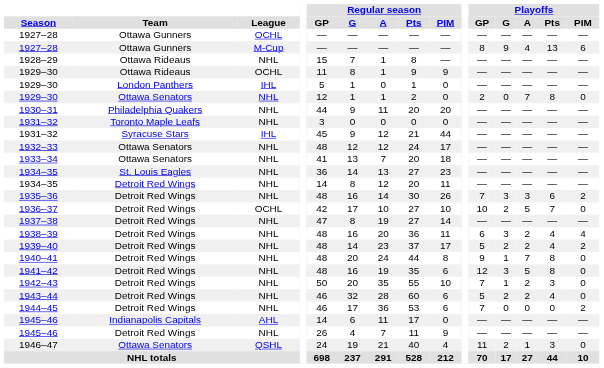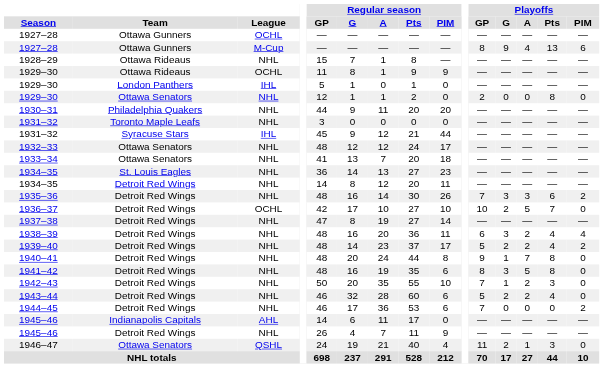1929–30 / Ottawa Senators | Playoffs / A: 7 -> 0
1941–42 | Playoffs / GP: 12 -> 8
